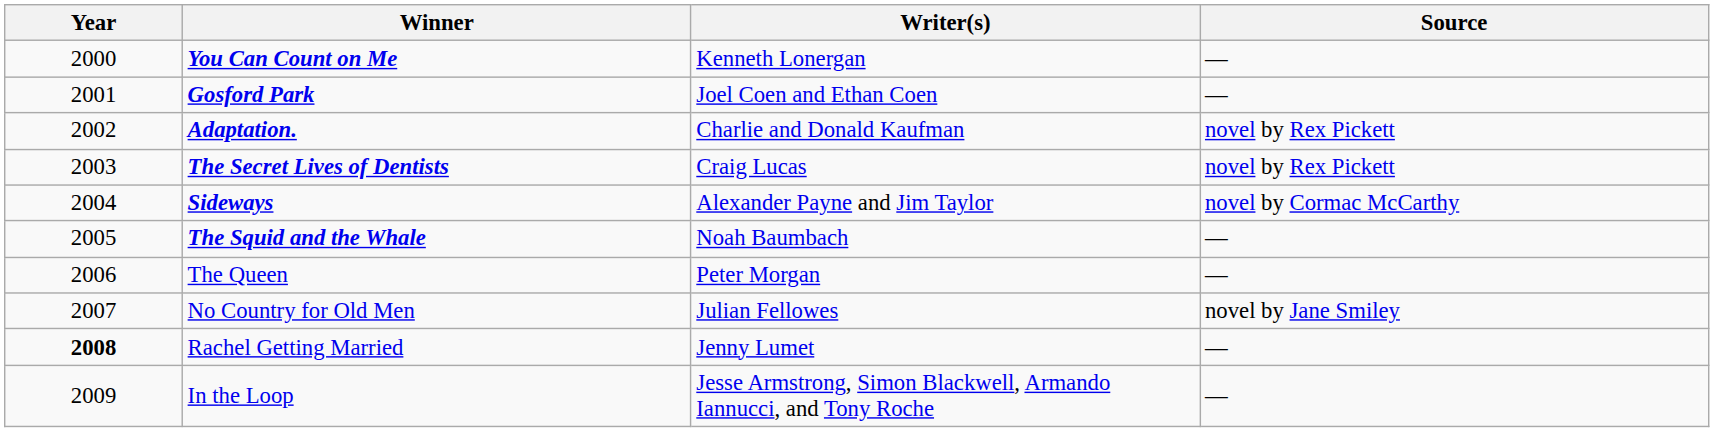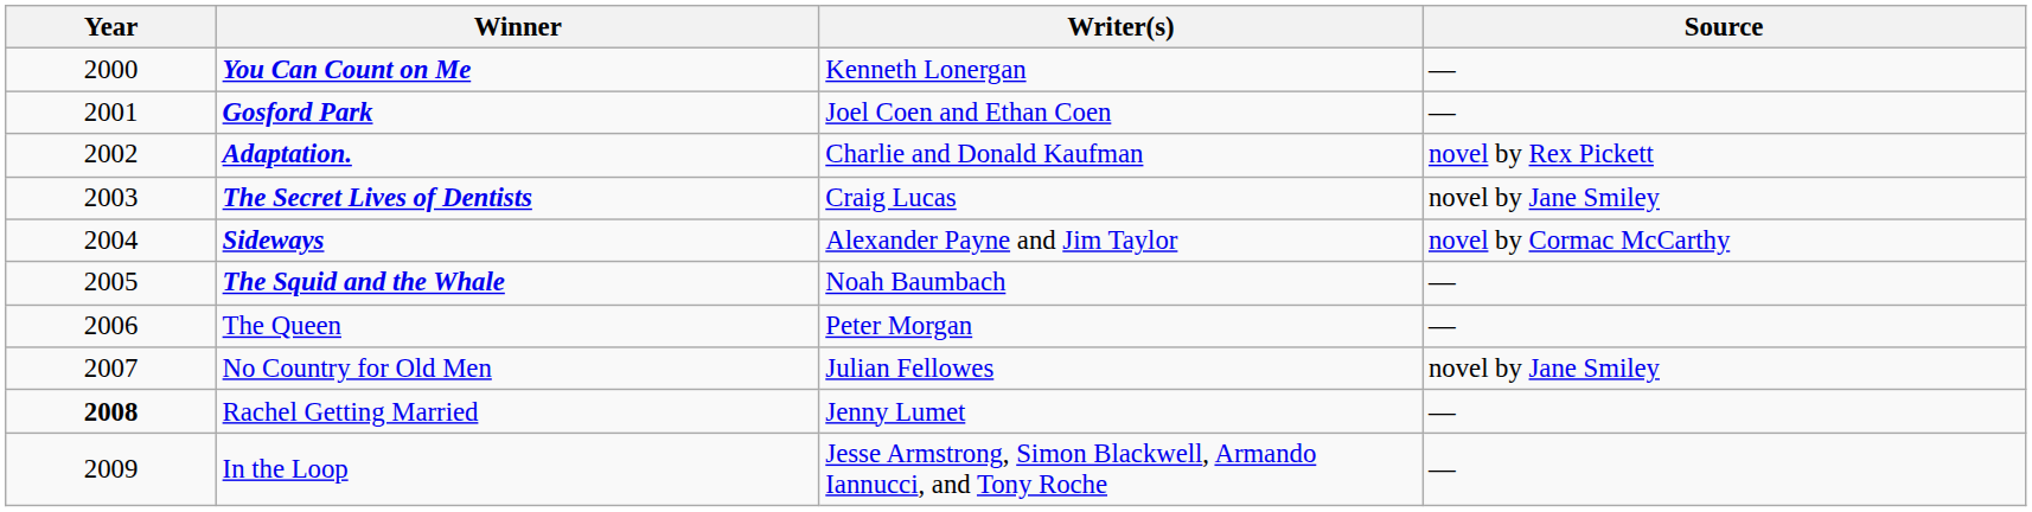The Secret Lives of Dentists | Source: novel by Rex Pickett -> novel by Jane Smiley
